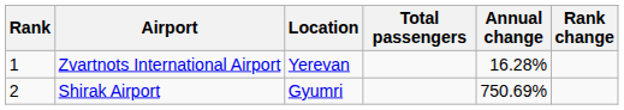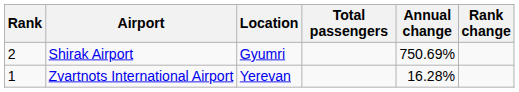rows swapped: Zvartnots International Airport <-> Shirak Airport
